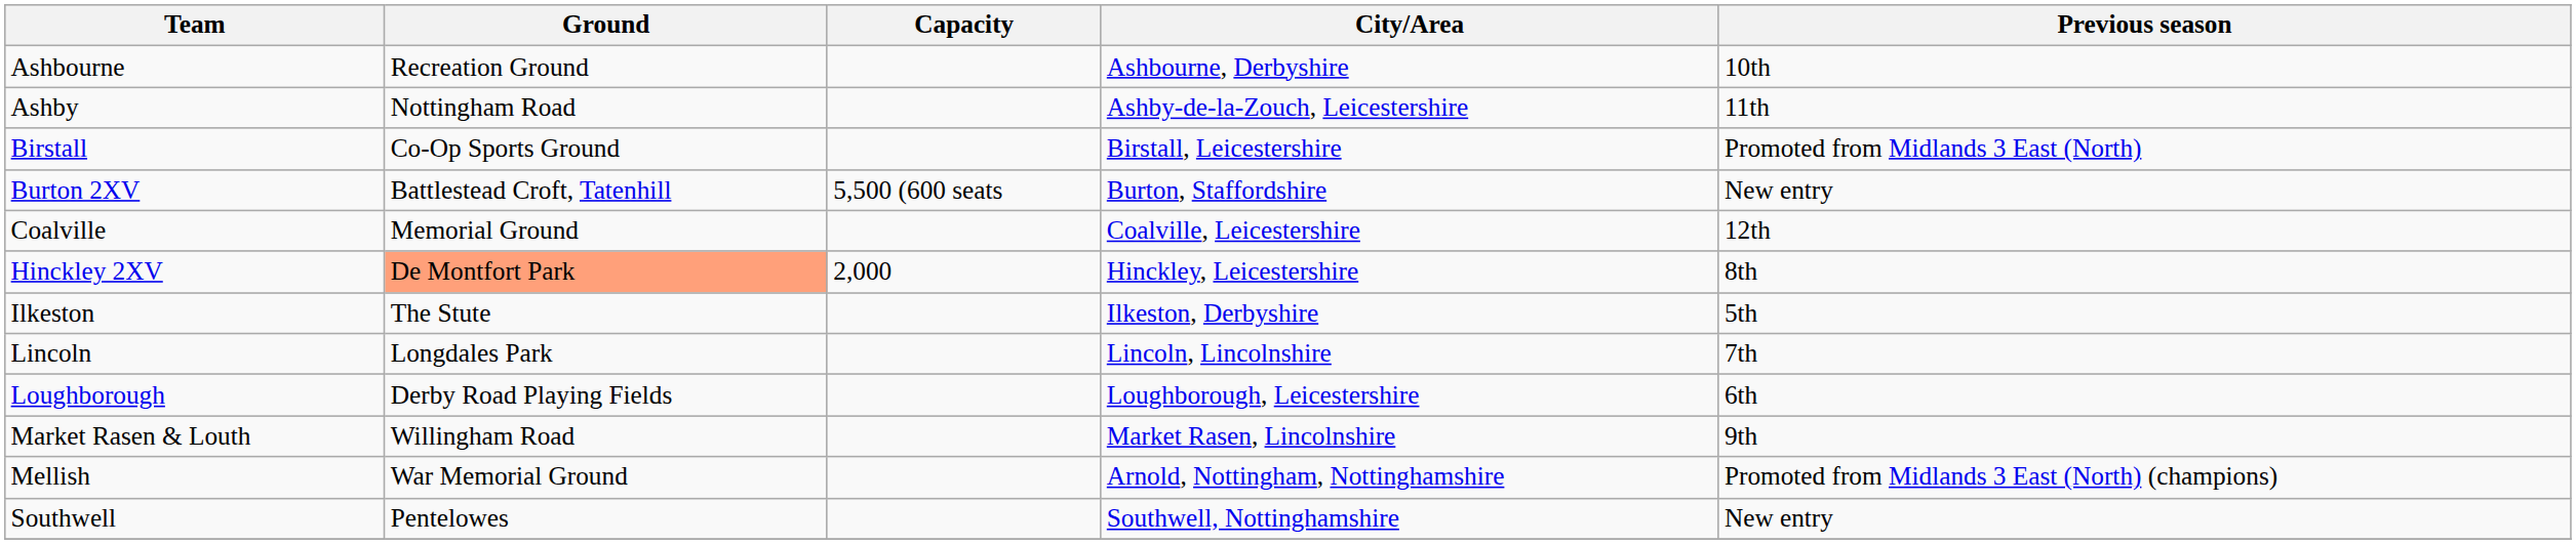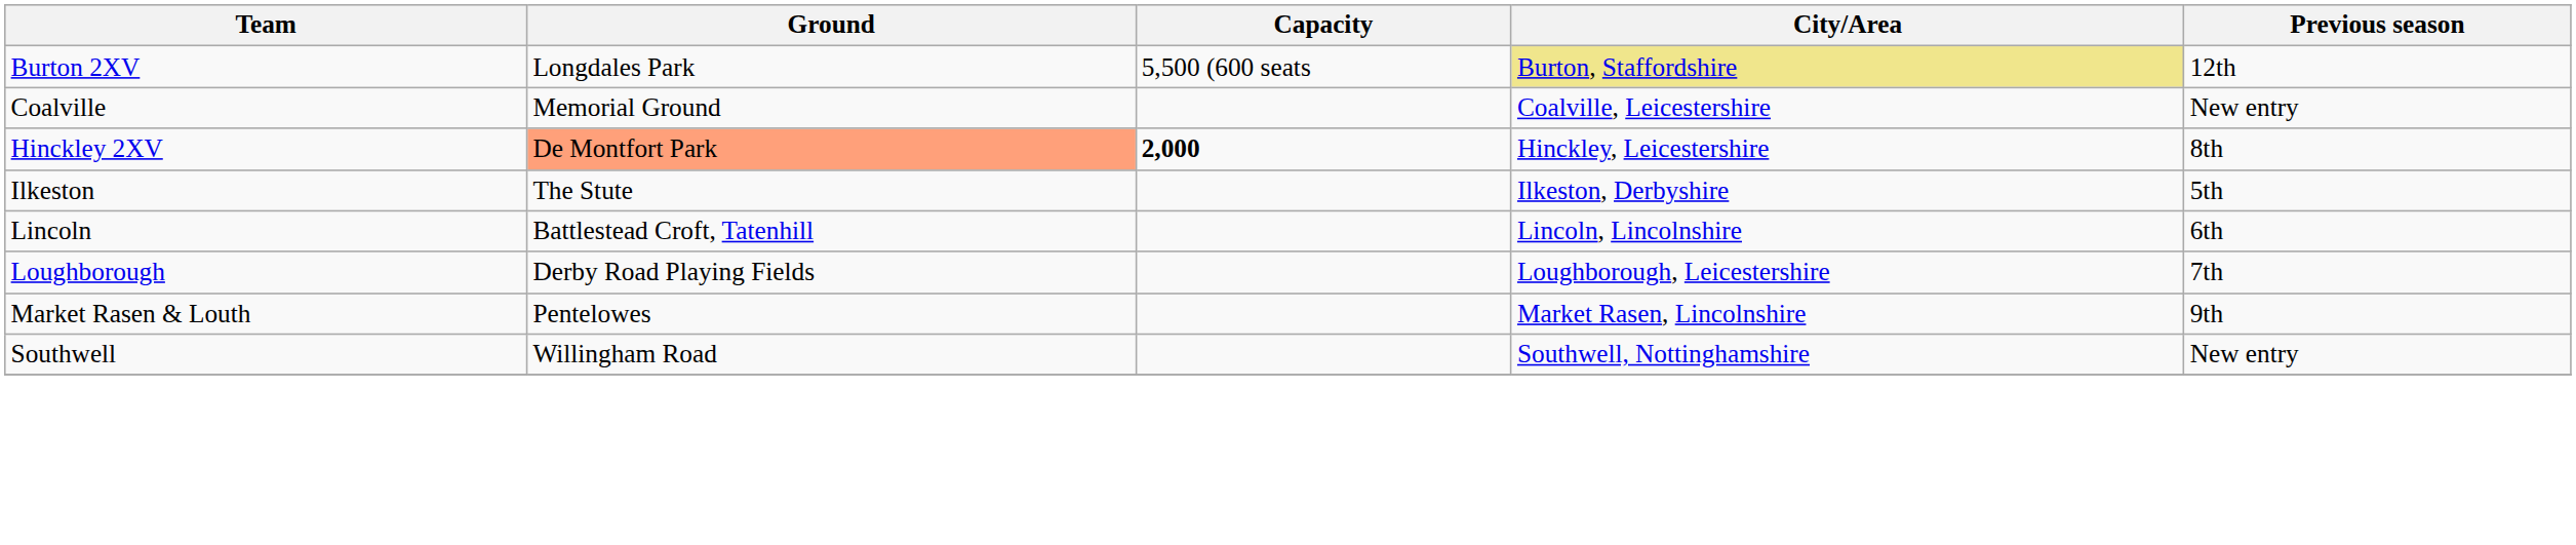- row: Ashbourne | Recreation Ground | Ashbourne, Derbyshire | 10th
- row: Ashby | Nottingham Road | Ashby-de-la-Zouch, Leicestershire | 11th
- row: Birstall | Co-Op Sports Ground | Birstall, Leicestershire | Promoted from Midlands 3 East (North)
Burton 2XV | Ground: Battlestead Croft, Tatenhill -> Longdales Park
Burton 2XV | City/Area: no background -> khaki background
Burton 2XV | Previous season: New entry -> 12th
Coalville | Previous season: 12th -> New entry
Hinckley 2XV | Capacity: normal -> bold
Lincoln | Ground: Longdales Park -> Battlestead Croft, Tatenhill
Lincoln | Previous season: 7th -> 6th
Loughborough | Previous season: 6th -> 7th
Market Rasen & Louth | Ground: Willingham Road -> Pentelowes
- row: Mellish | War Memorial Ground | Arnold, Nottingham, Nottinghamshire | Promoted from Midlands 3 East (North) (champions)
Southwell | Ground: Pentelowes -> Willingham Road
